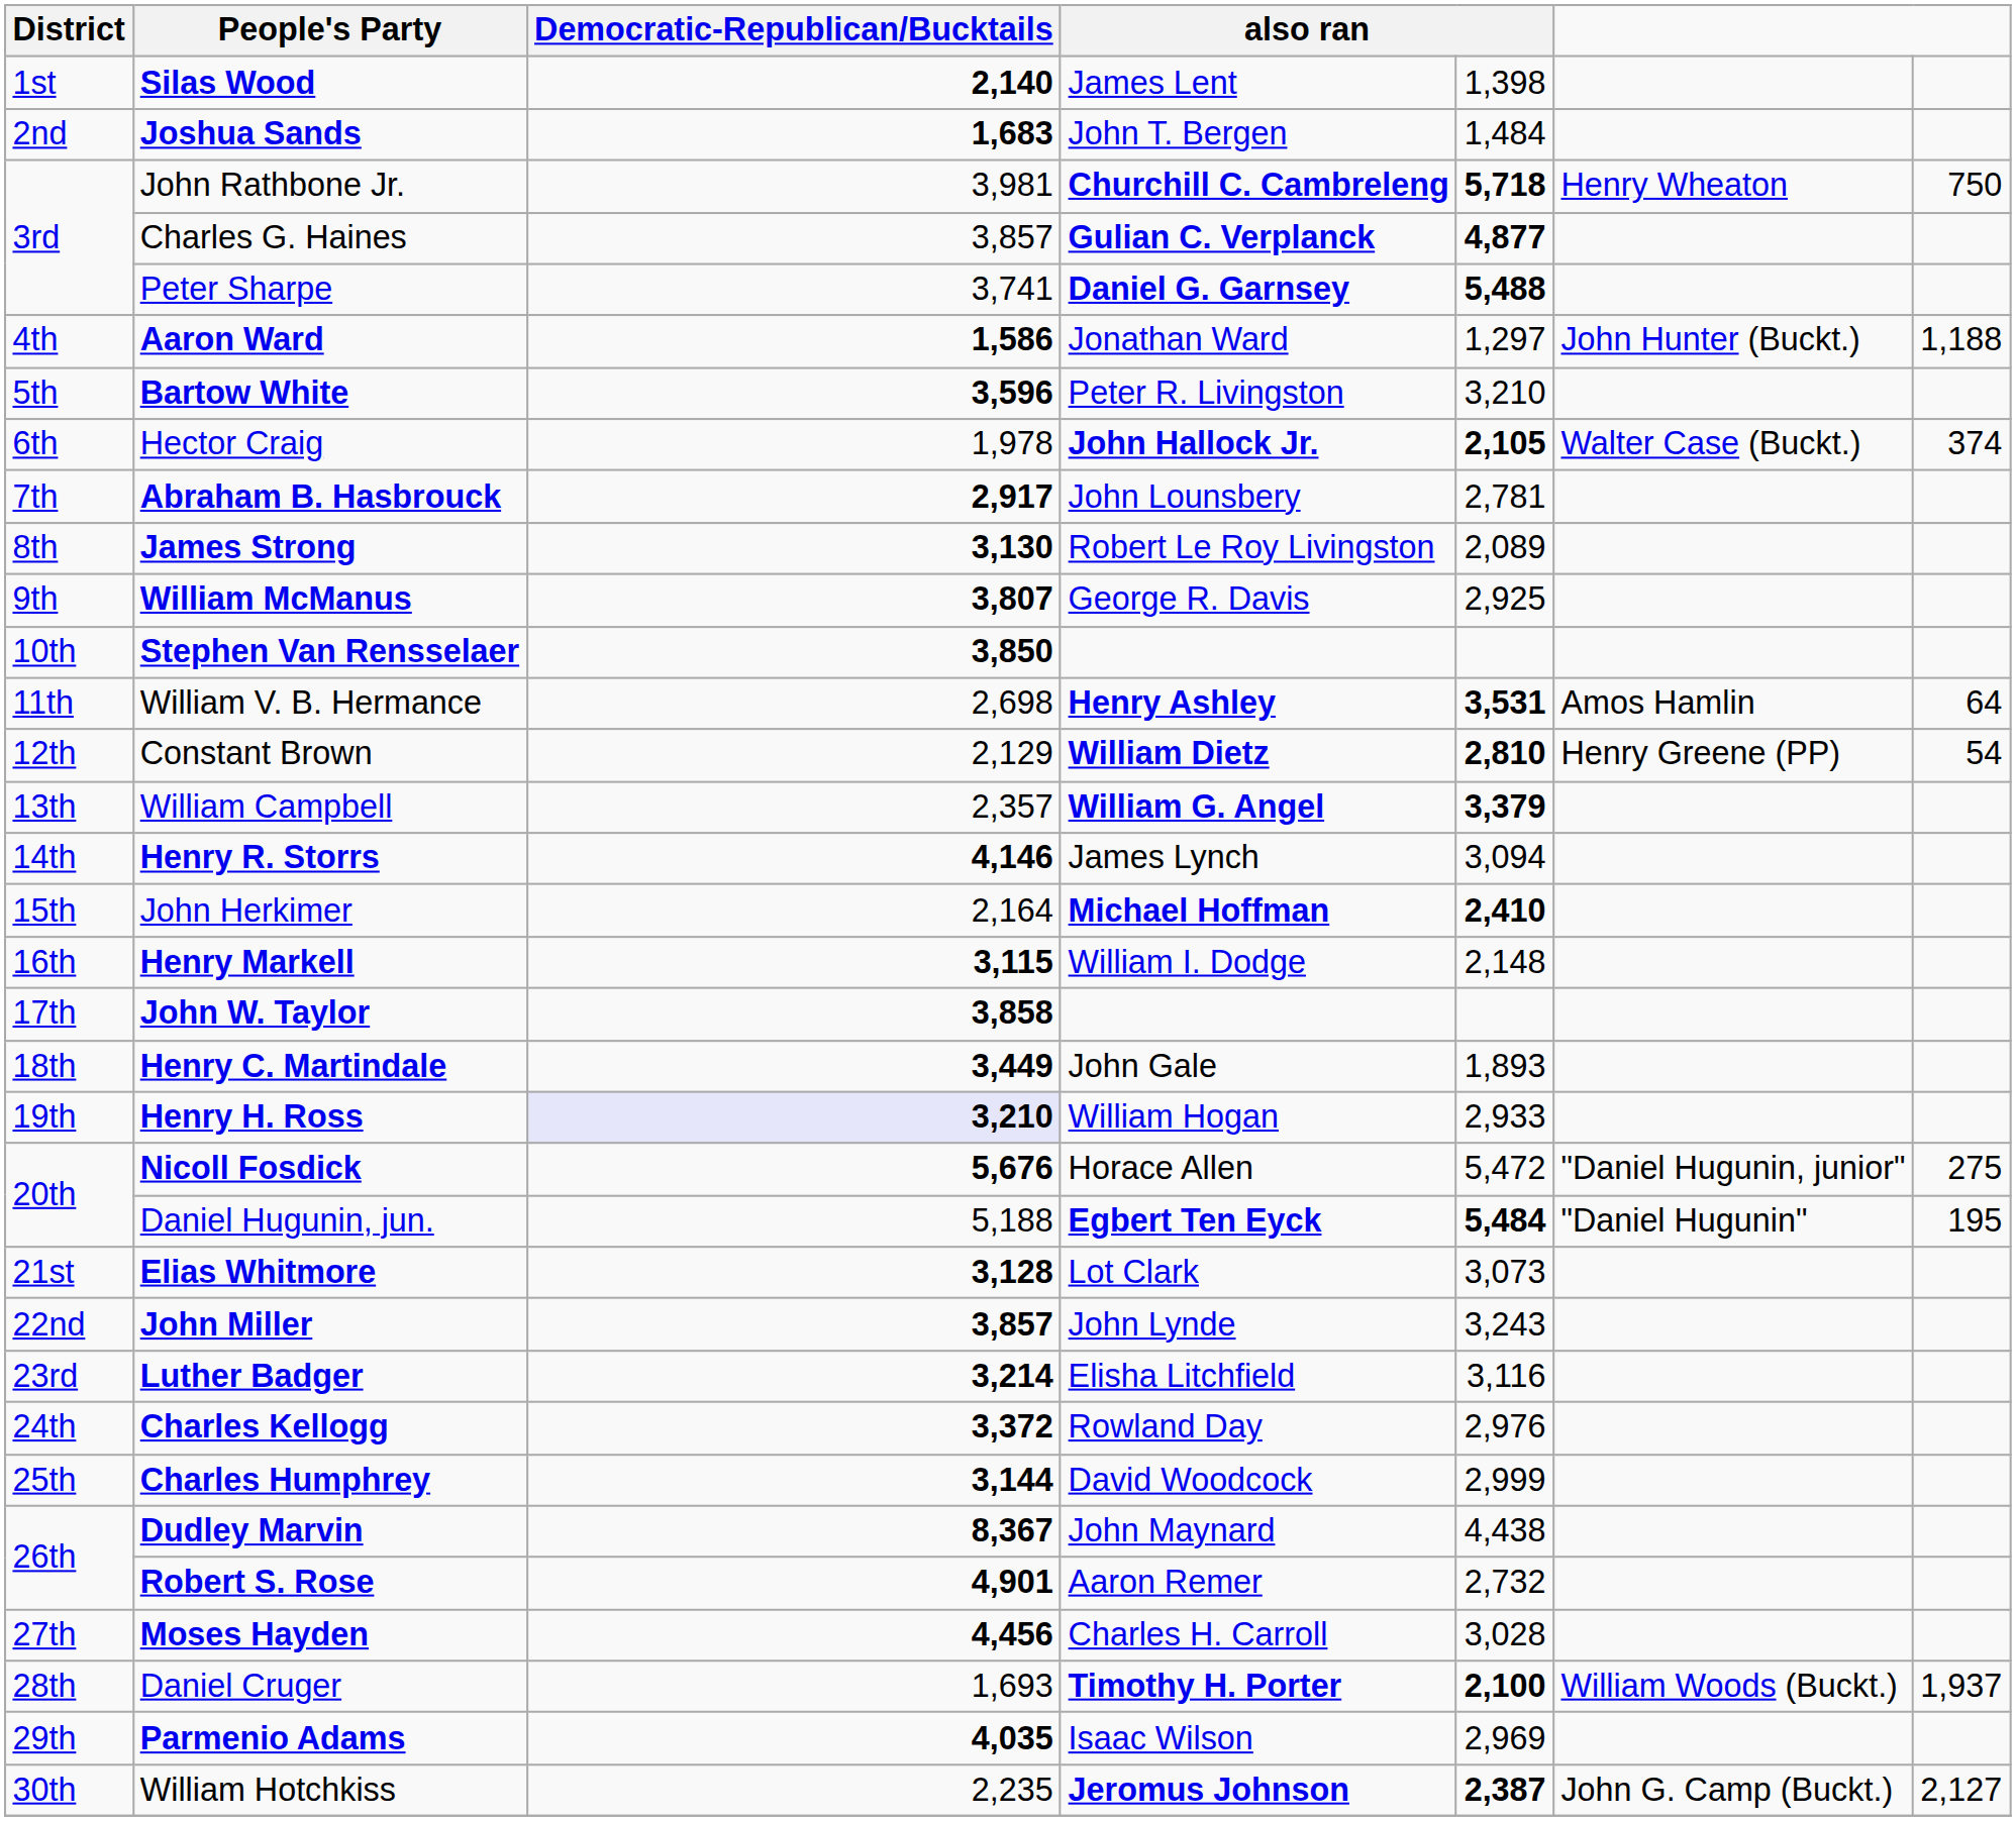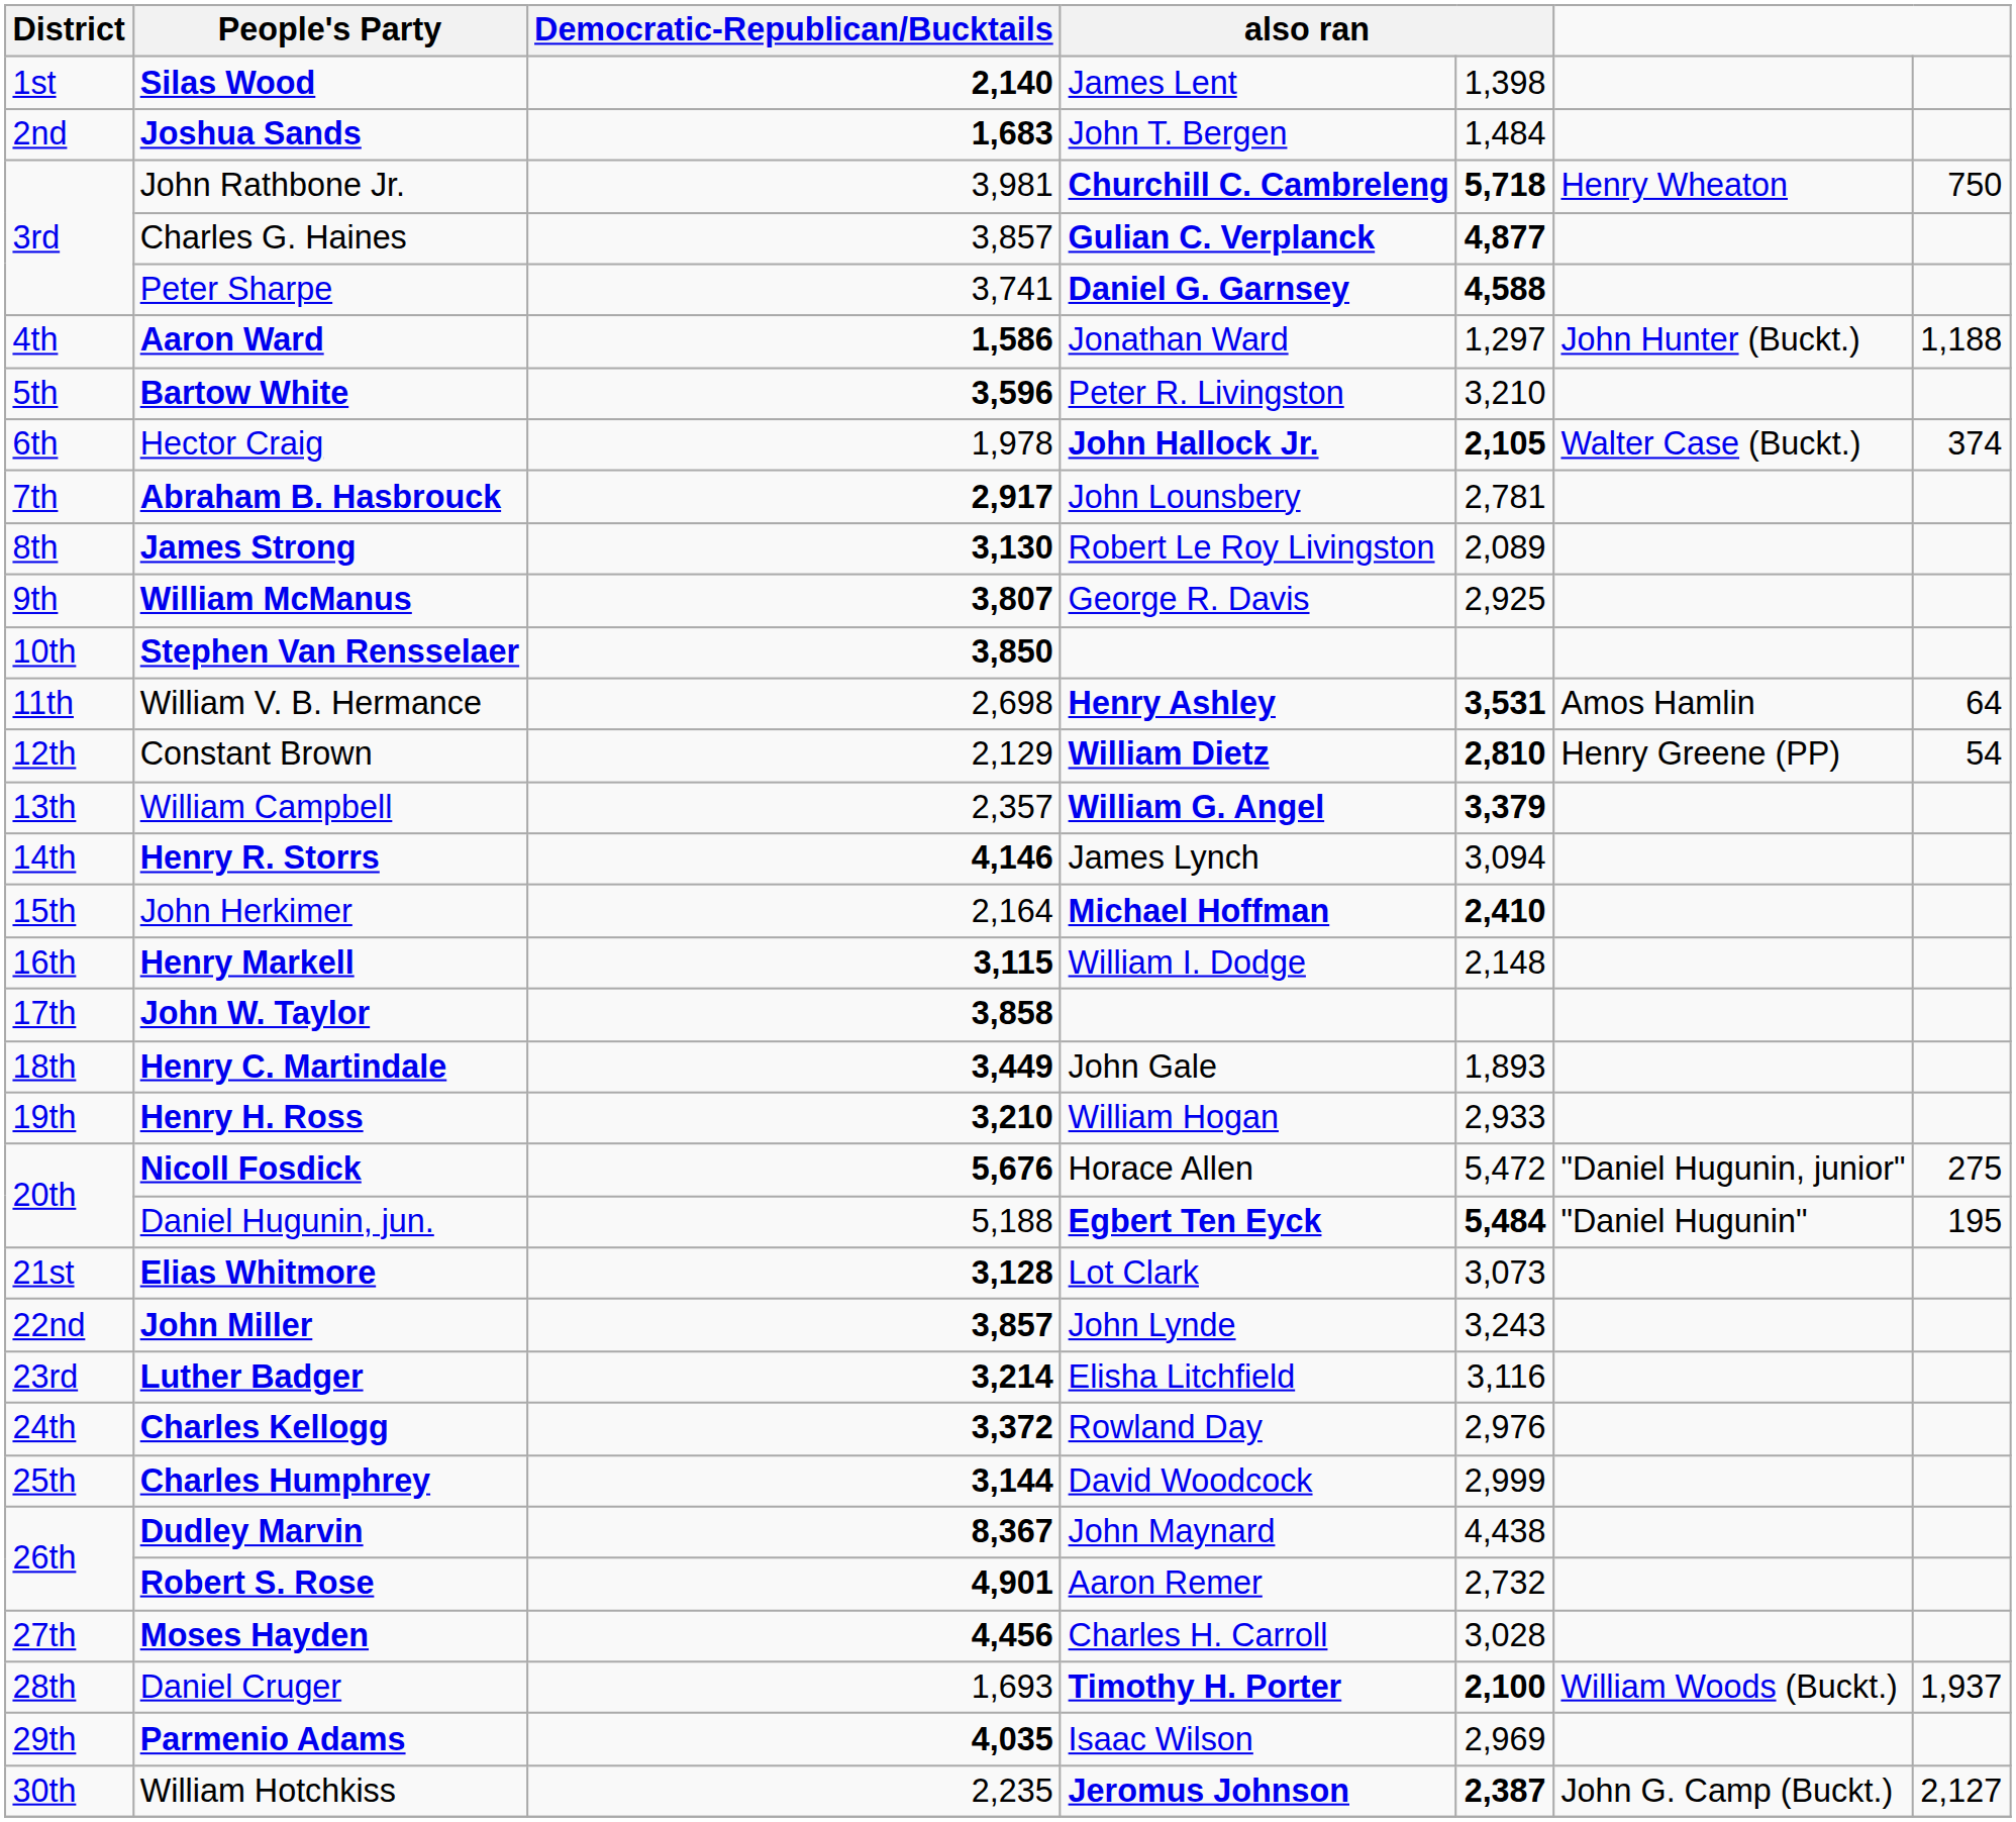Peter Sharpe | column 5: 5,488 -> 4,588
Henry H. Ross | Democratic-Republican/Bucktails: lavender background -> no background
